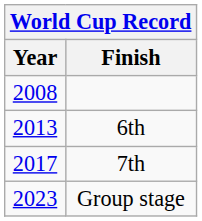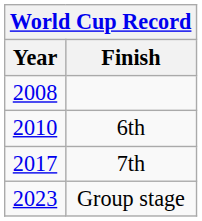6th | Year: 2013 -> 2010
